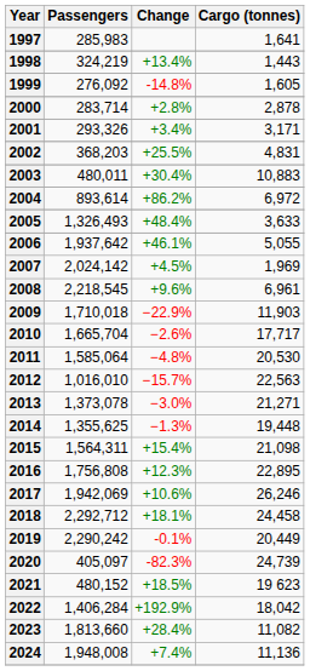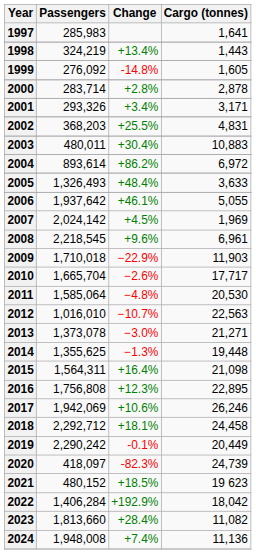2012 | Change: −15.7% -> −10.7%
2015 | Change: +15.4% -> +16.4%
2020 | Passengers: 405,097 -> 418,097
